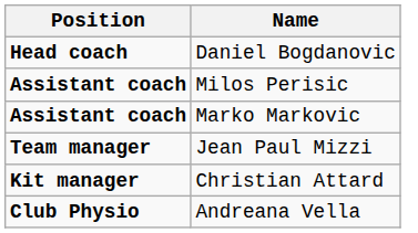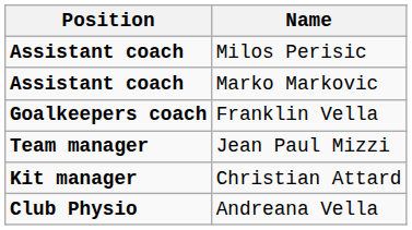- row: Head coach | Daniel Bogdanovic
+ row: Goalkeepers coach | Franklin Vella
